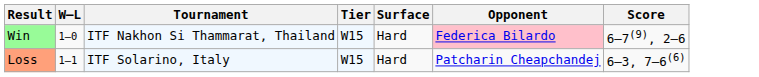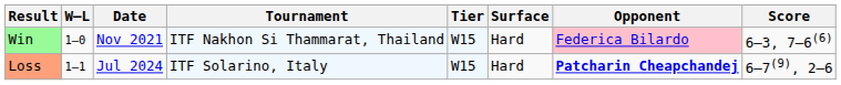+ column: Date | Nov 2021 | Jul 2024
Win | Score: 6–7(9), 2–6 -> 6–3, 7–6(6)
Loss | Opponent: normal -> bold
Loss | Score: 6–3, 7–6(6) -> 6–7(9), 2–6
